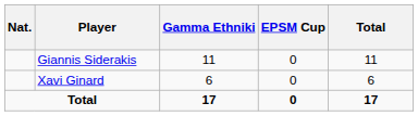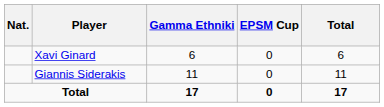rows swapped: Giannis Siderakis <-> Xavi Ginard
